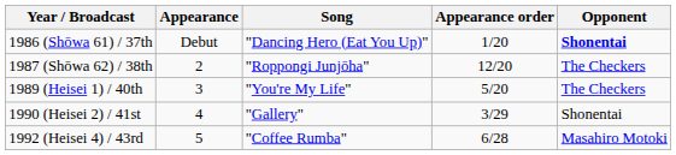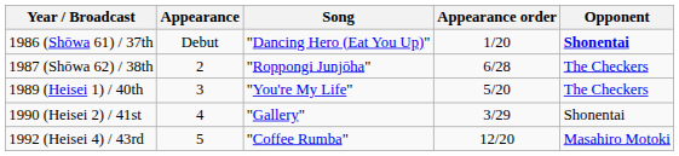1987 (Shōwa 62) / 38th | Appearance order: 12/20 -> 6/28
1992 (Heisei 4) / 43rd | Appearance order: 6/28 -> 12/20
